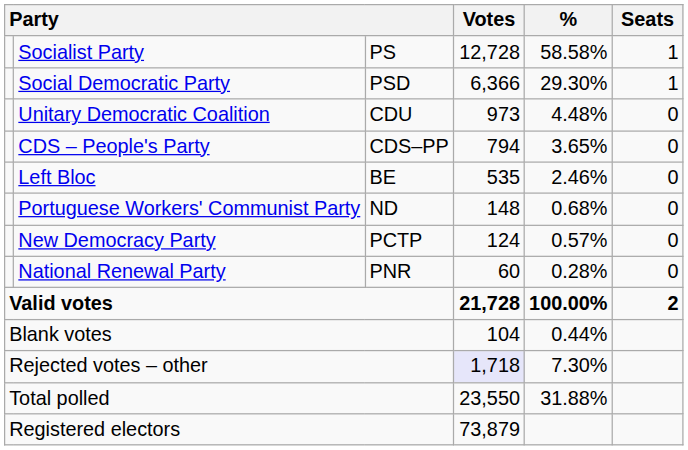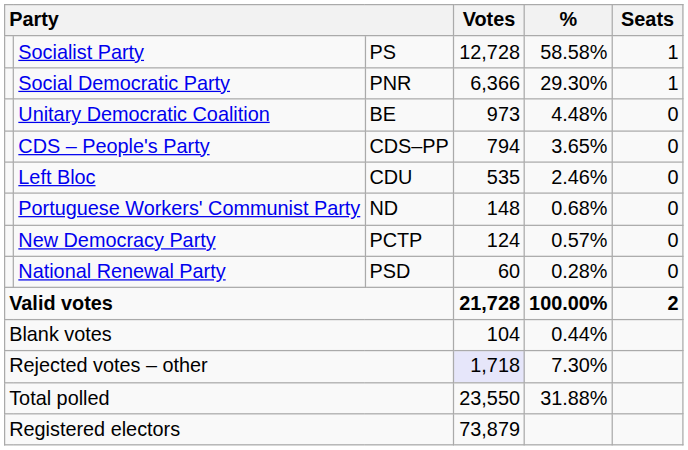Social Democratic Party | column 3: PSD -> PNR
Unitary Democratic Coalition | column 3: CDU -> BE
Left Bloc | column 3: BE -> CDU
National Renewal Party | column 3: PNR -> PSD
